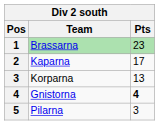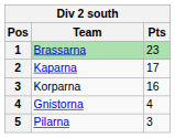Korparna | Pts: 13 -> 16
Gnistorna | Pts: bold -> normal
